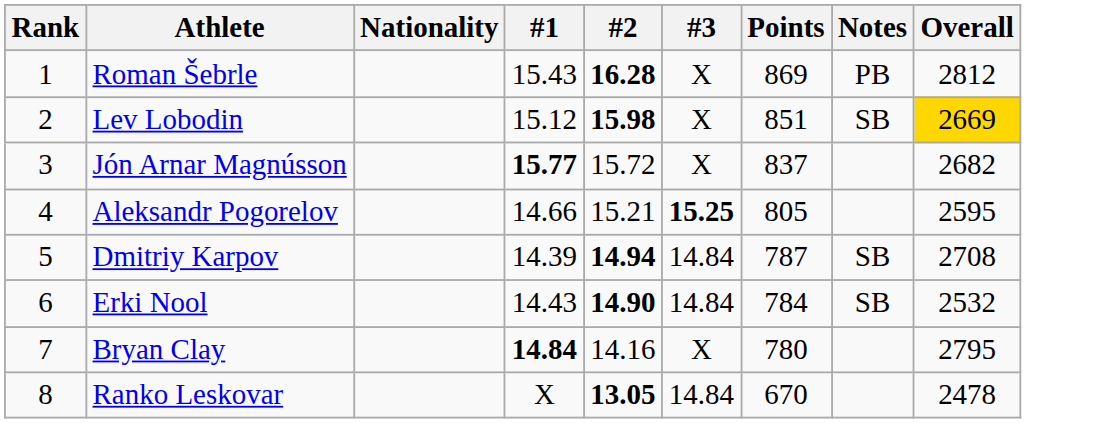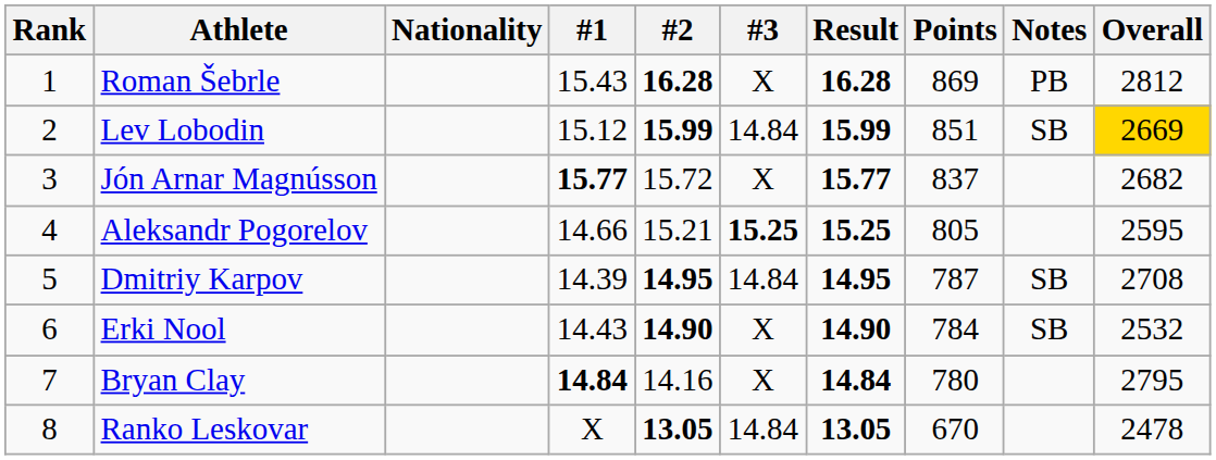+ column: Result | 16.28 | 15.99 | 15.77 | 15.25 | 14.95 | 14.90 | 14.84 | 13.05
Lev Lobodin | #2: 15.98 -> 15.99
Lev Lobodin | #3: X -> 14.84
Dmitriy Karpov | #2: 14.94 -> 14.95
Erki Nool | #3: 14.84 -> X
